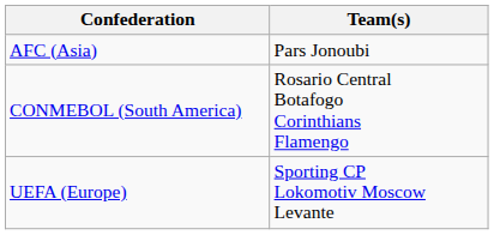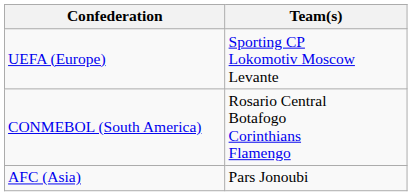rows swapped: AFC (Asia) <-> UEFA (Europe)
